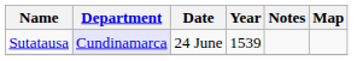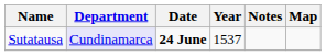Sutatausa | Date: normal -> bold
Sutatausa | Year: 1539 -> 1537
